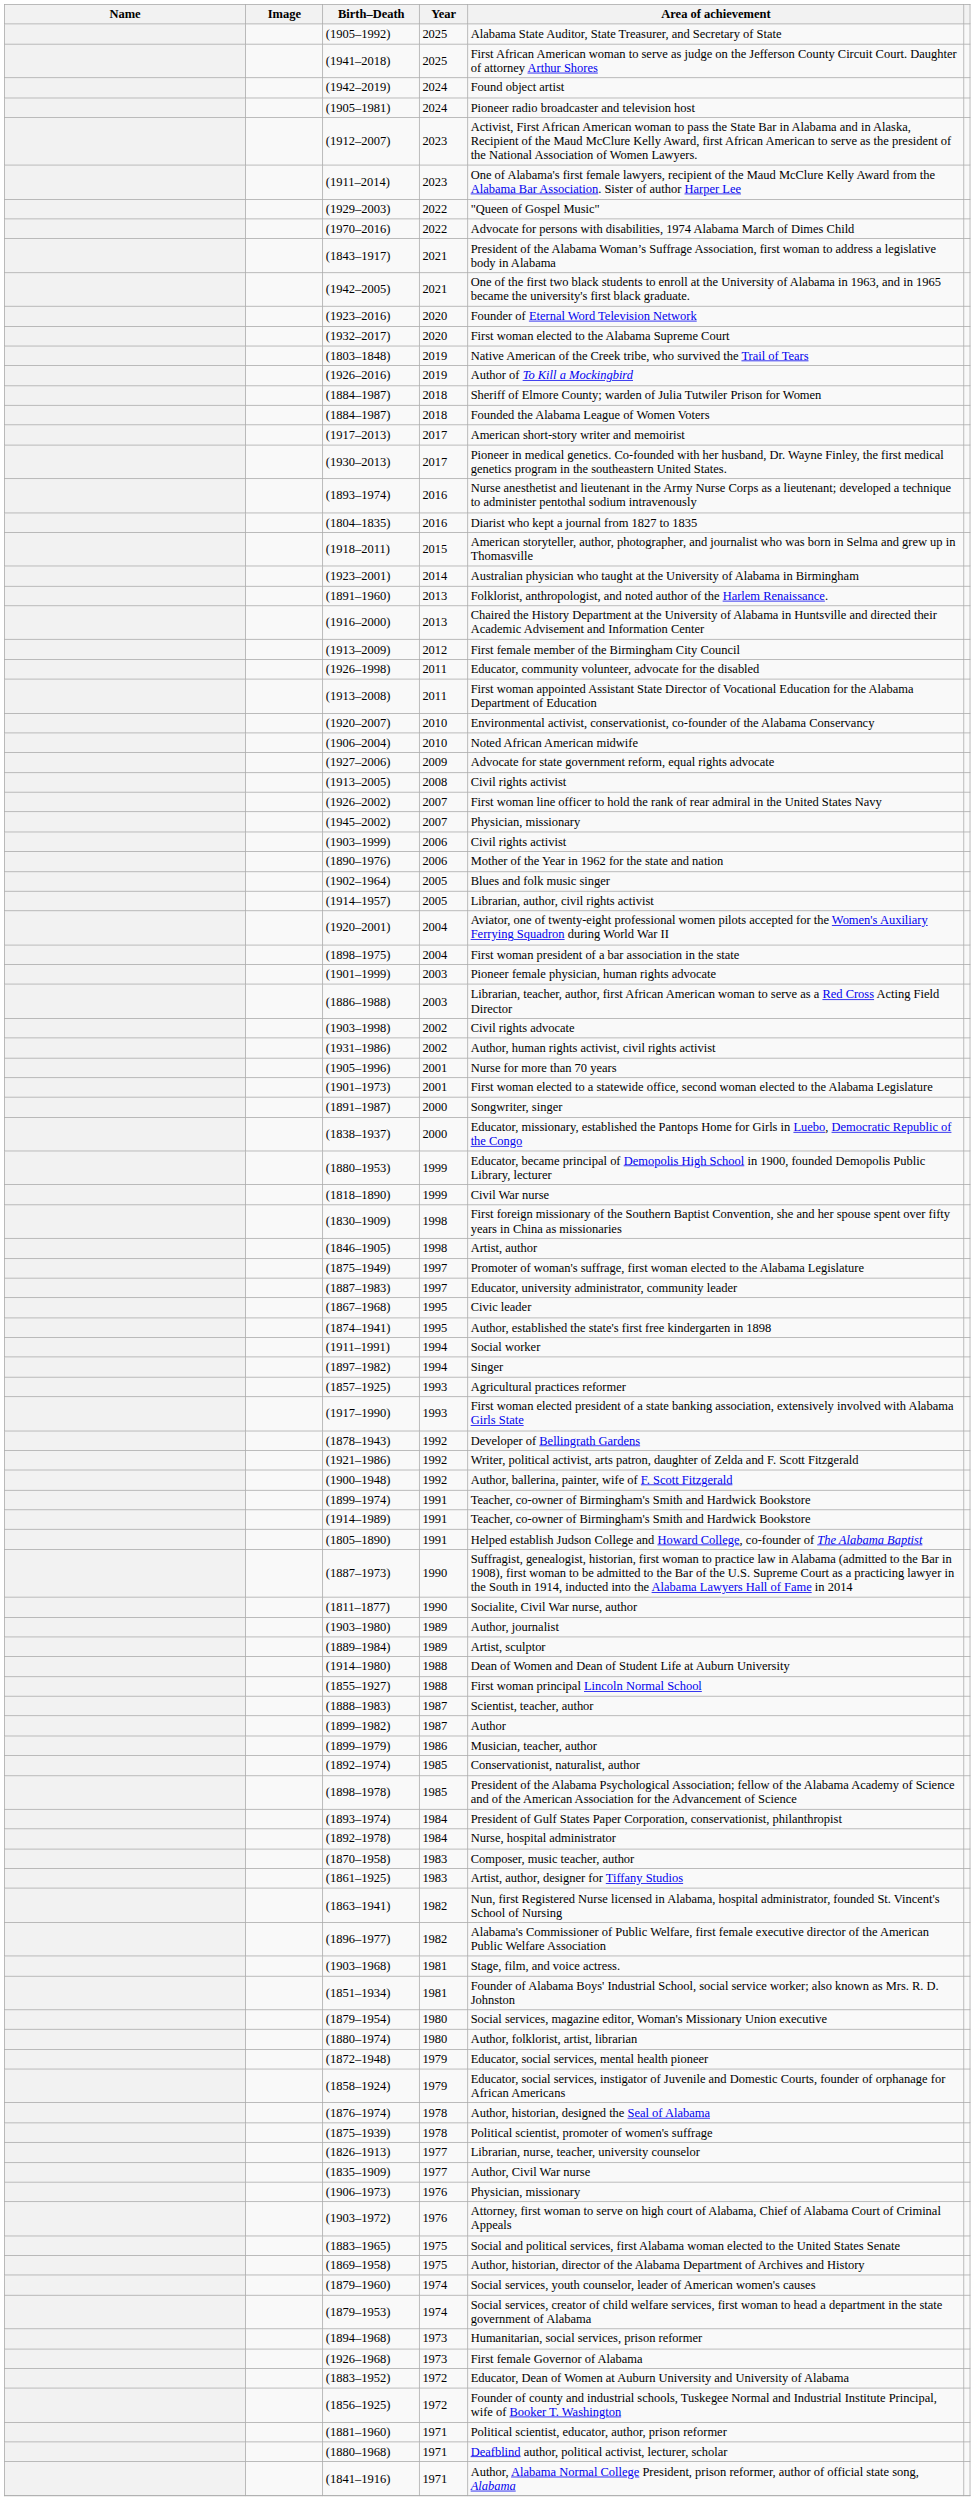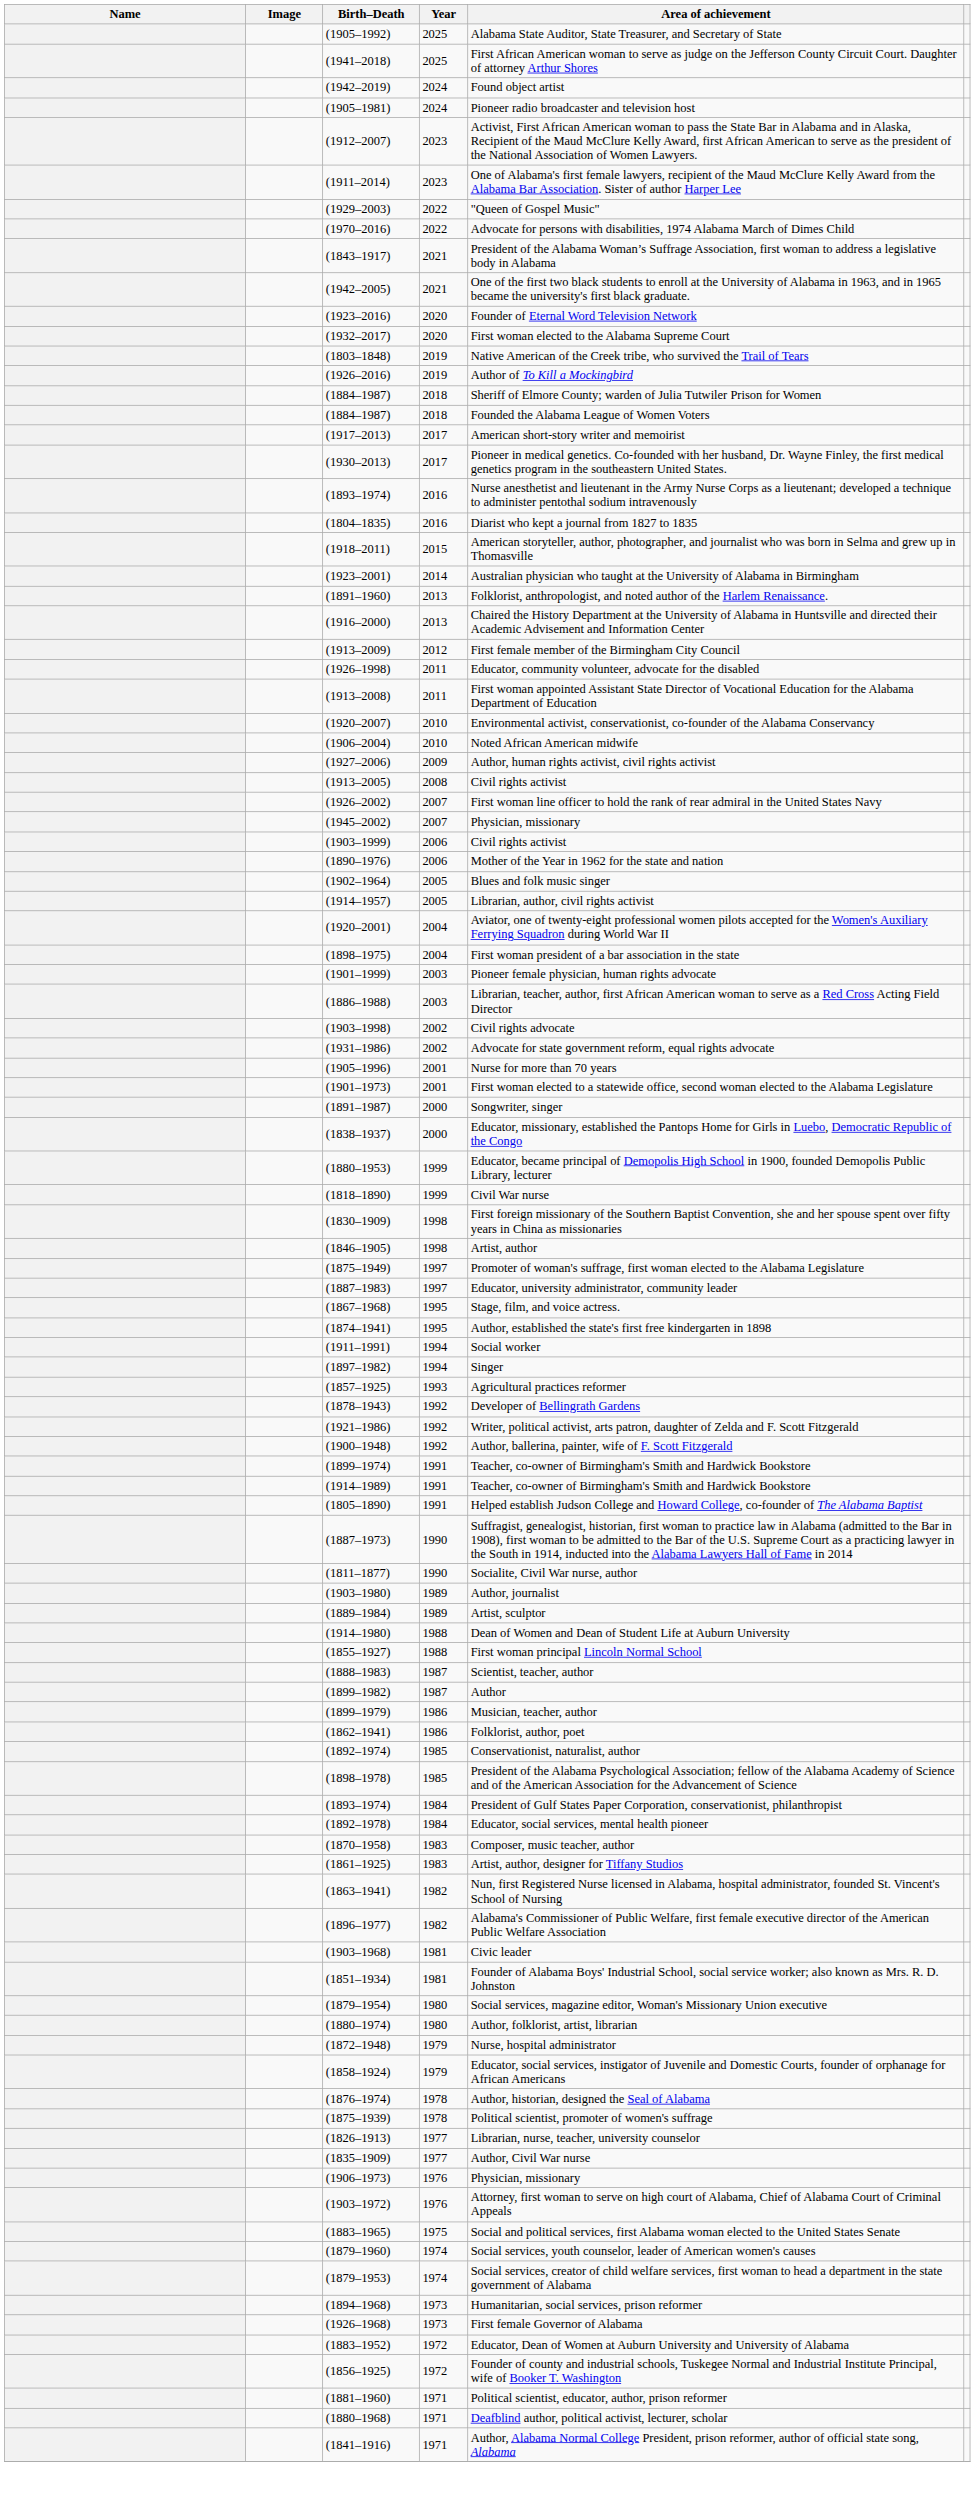(1927–2006) | Area of achievement: Advocate for state government reform, equal rights advocate -> Author, human rights activist, civil rights activist
(1931–1986) | Area of achievement: Author, human rights activist, civil rights activist -> Advocate for state government reform, equal rights advocate
(1867–1968) | Area of achievement: Civic leader -> Stage, film, and voice actress.
- row: (1917–1990) | 1993 | First woman elected president of a state banking association, extensively involved with Alabama Girls State
+ row: (1862–1941) | 1986 | Folklorist, author, poet
(1892–1978) | Area of achievement: Nurse, hospital administrator -> Educator, social services, mental health pioneer
(1903–1968) | Area of achievement: Stage, film, and voice actress. -> Civic leader
(1872–1948) | Area of achievement: Educator, social services, mental health pioneer -> Nurse, hospital administrator
- row: (1869–1958) | 1975 | Author, historian, director of the Alabama Department of Archives and History
